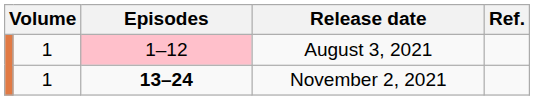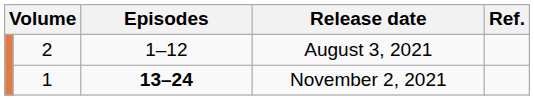August 3, 2021 | column 2: 1 -> 2
August 3, 2021 | Episodes: pink background -> no background
